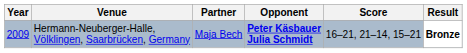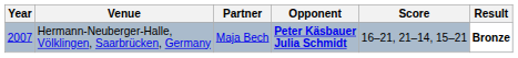Hermann-Neuberger-Halle, Völklingen, Saarbrücken, Germany | Year: 2009 -> 2007
